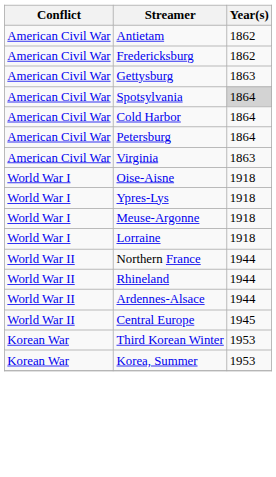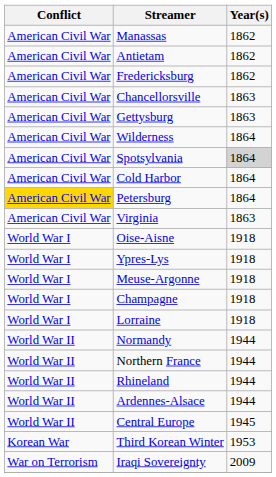+ row: American Civil War | Manassas | 1862
+ row: American Civil War | Chancellorsville | 1863
+ row: American Civil War | Wilderness | 1864
Petersburg | Conflict: no background -> gold background
+ row: World War I | Champagne | 1918
+ row: World War II | Normandy | 1944
- row: Korean War | Korea, Summer | 1953
+ row: War on Terrorism | Iraqi Sovereignty | 2009
